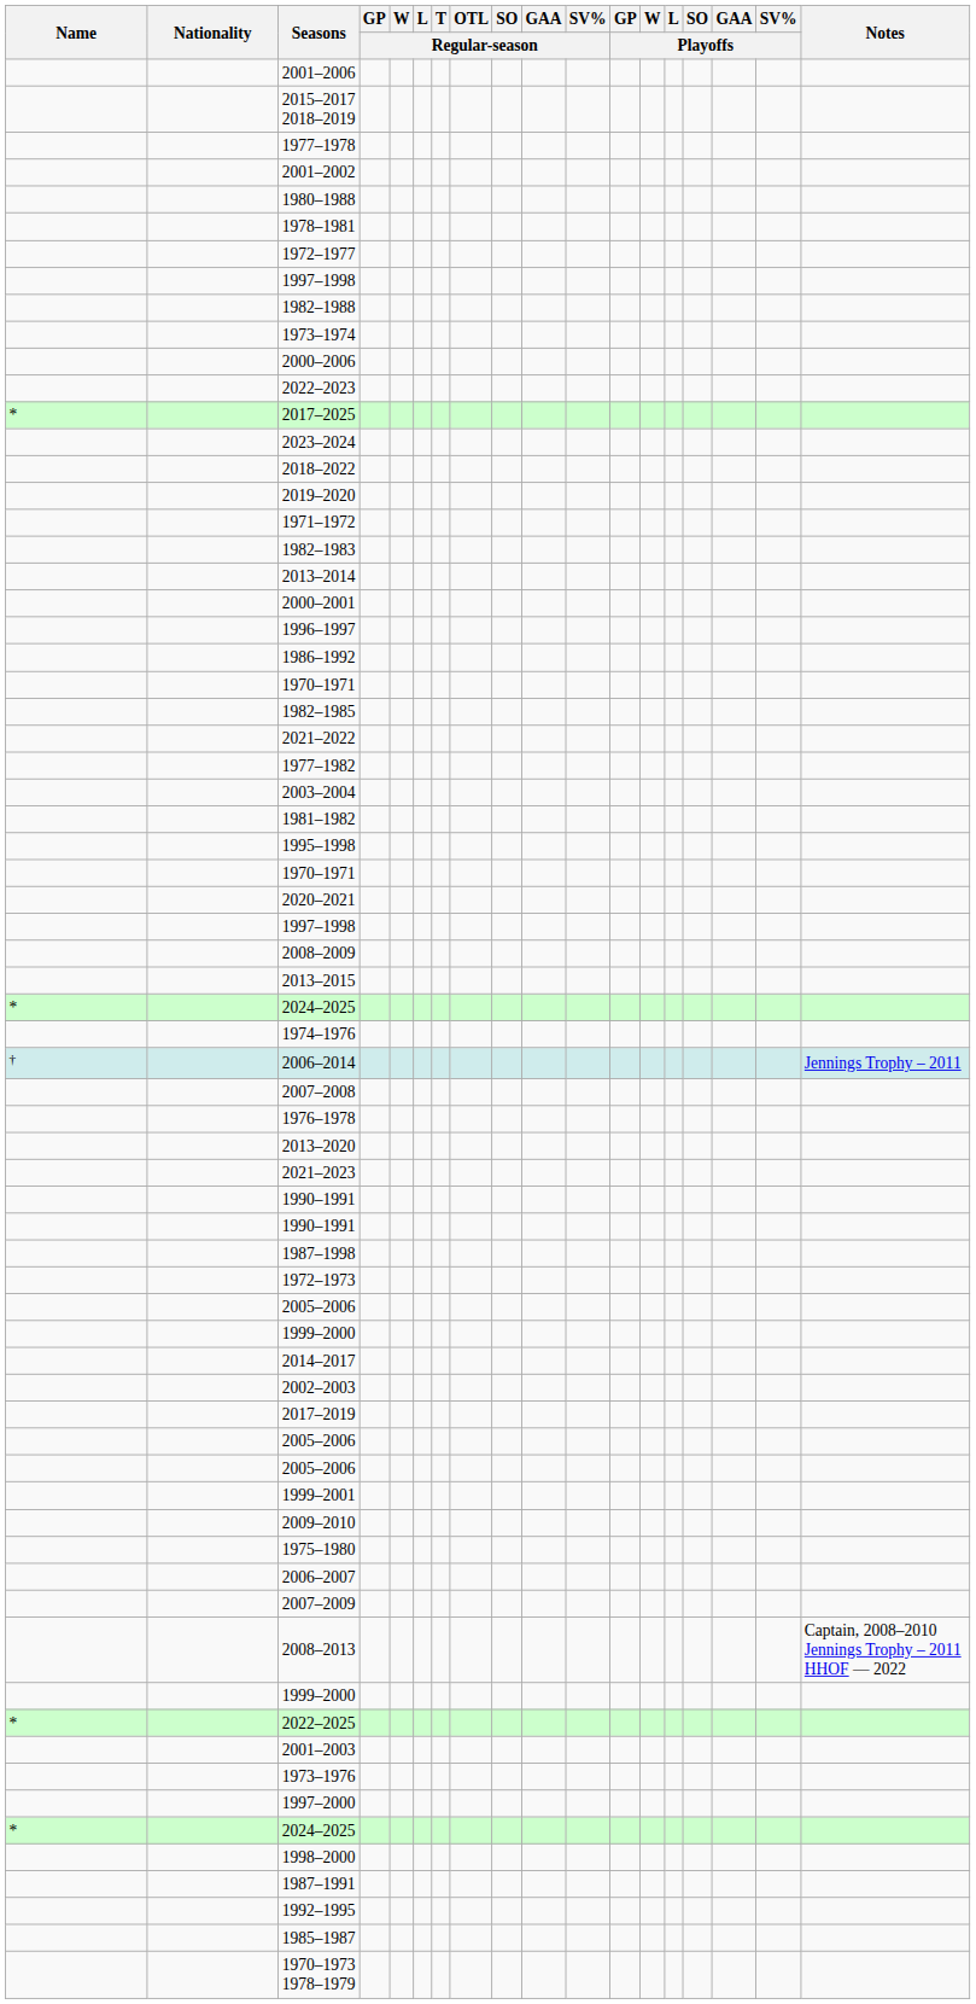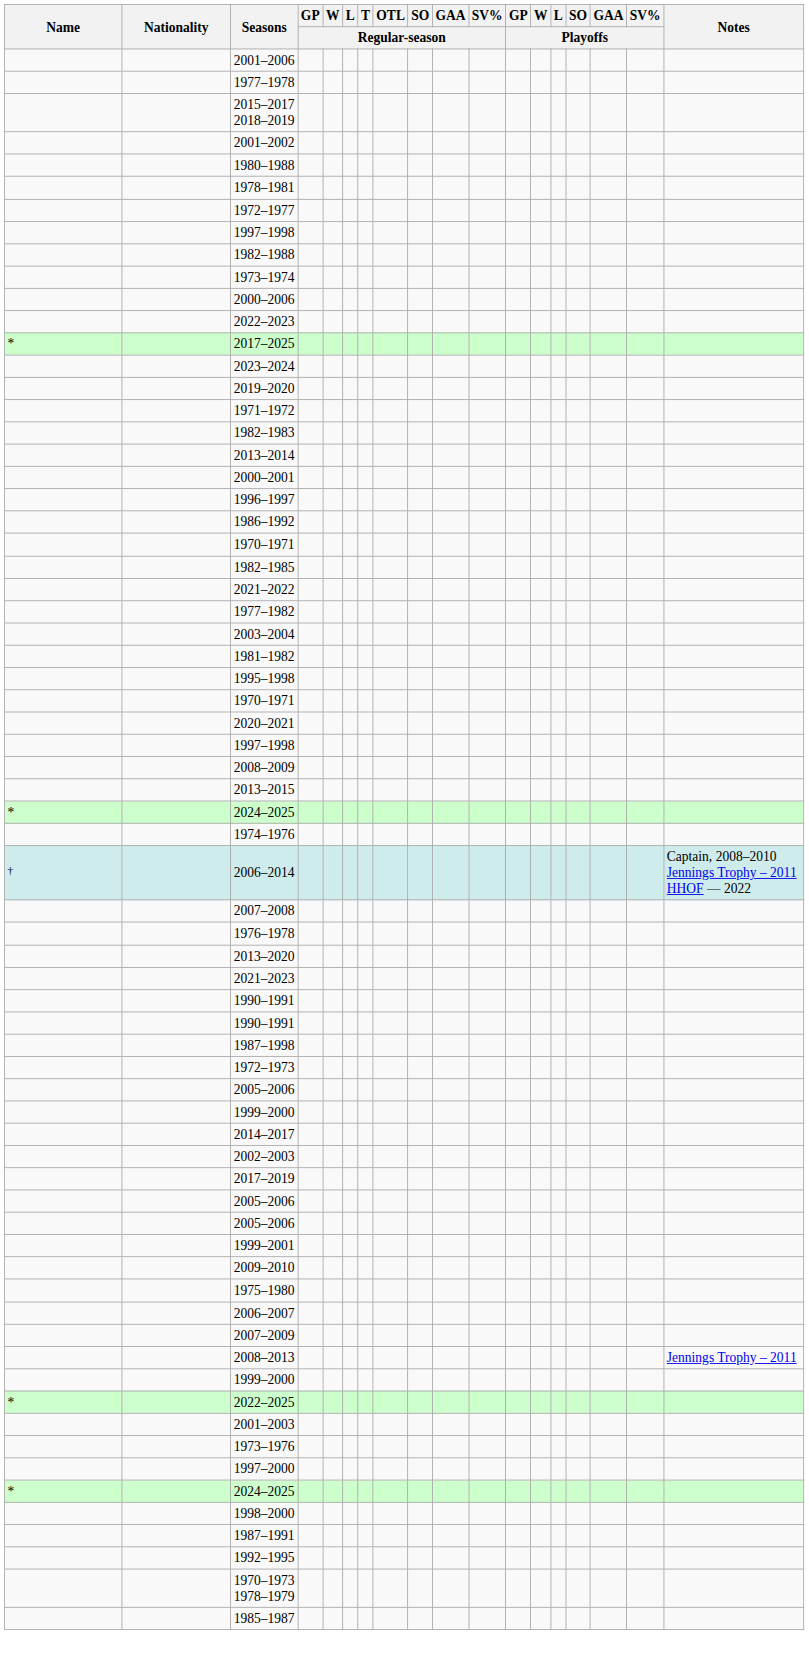rows swapped: 2015–2017 2018–2019 <-> 1977–1978
- row: 2018–2022
2006–2014 | Notes: Jennings Trophy – 2011 -> Captain, 2008–2010 Jennings Trophy – 2011 HHOF — 2022
2008–2013 | Notes: Captain, 2008–2010 Jennings Trophy – 2011 HHOF — 2022 -> Jennings Trophy – 2011
rows swapped: 1970–1973 1978–1979 <-> 1985–1987
